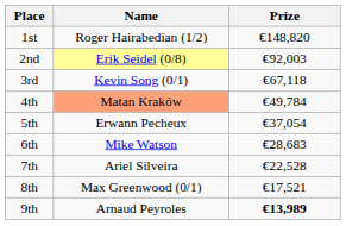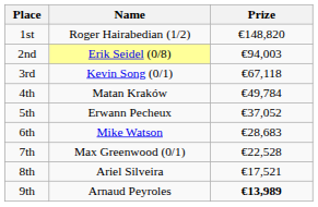2nd | Prize: €92,003 -> €94,003
4th | Name: lightsalmon background -> no background
5th | Prize: €37,054 -> €37,052
7th | Name: Ariel Silveira -> Max Greenwood (0/1)
8th | Name: Max Greenwood (0/1) -> Ariel Silveira
